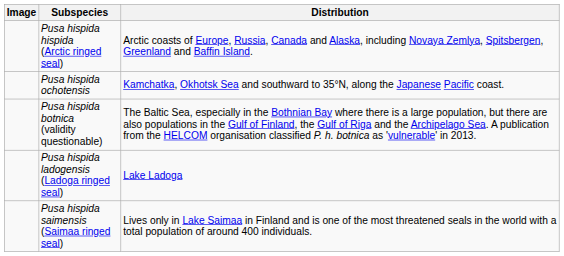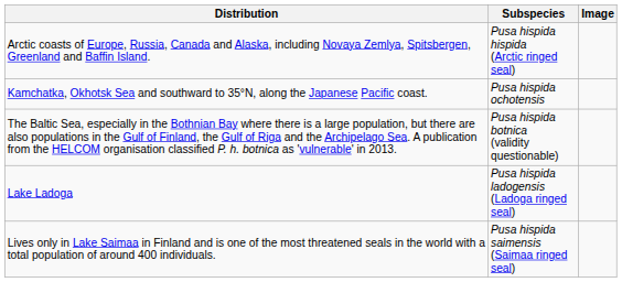columns swapped: Image <-> Distribution
